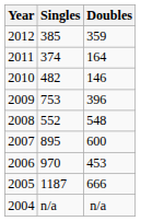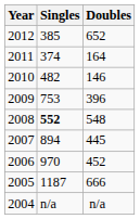2012 | Doubles: 359 -> 652
2008 | Singles: normal -> bold
2007 | Singles: 895 -> 894
2007 | Doubles: 600 -> 445
2006 | Doubles: 453 -> 452
